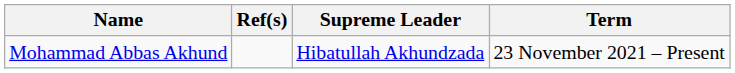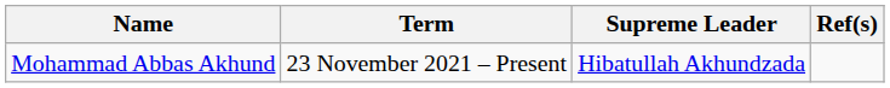columns swapped: Term <-> Ref(s)
